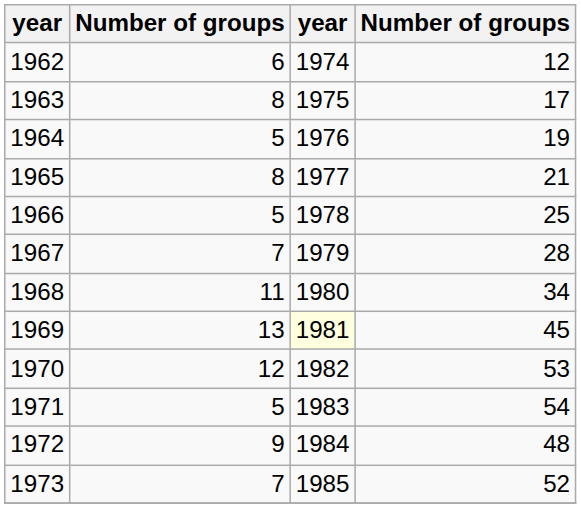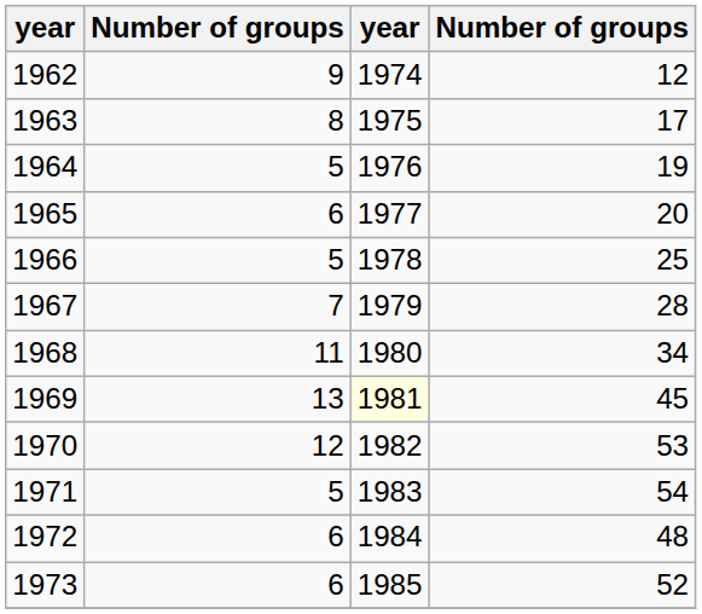1962 | column 2: 6 -> 9
1965 | column 2: 8 -> 6
1965 | column 4: 21 -> 20
1972 | column 2: 9 -> 6
1973 | column 2: 7 -> 6
